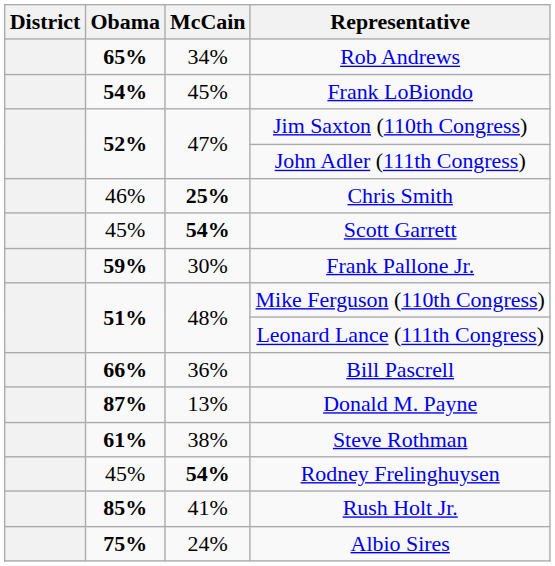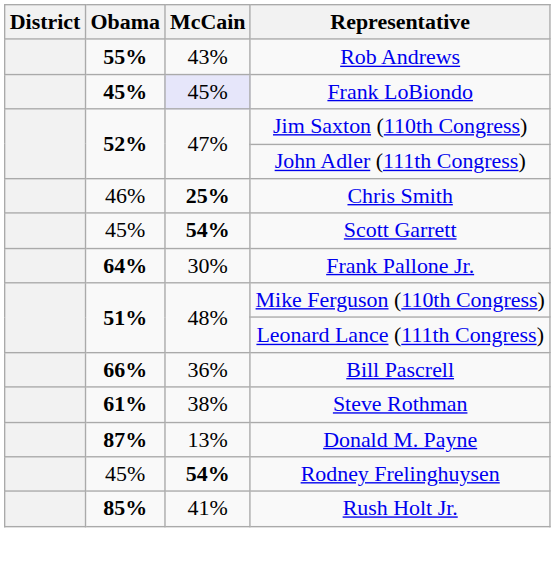Rob Andrews | Obama: 65% -> 55%
Rob Andrews | McCain: 34% -> 43%
Frank LoBiondo | Obama: 54% -> 45%
Frank LoBiondo | McCain: no background -> lavender background
Frank Pallone Jr. | Obama: 59% -> 64%
rows swapped: Steve Rothman <-> Donald M. Payne
- row: 75% | 24% | Albio Sires
